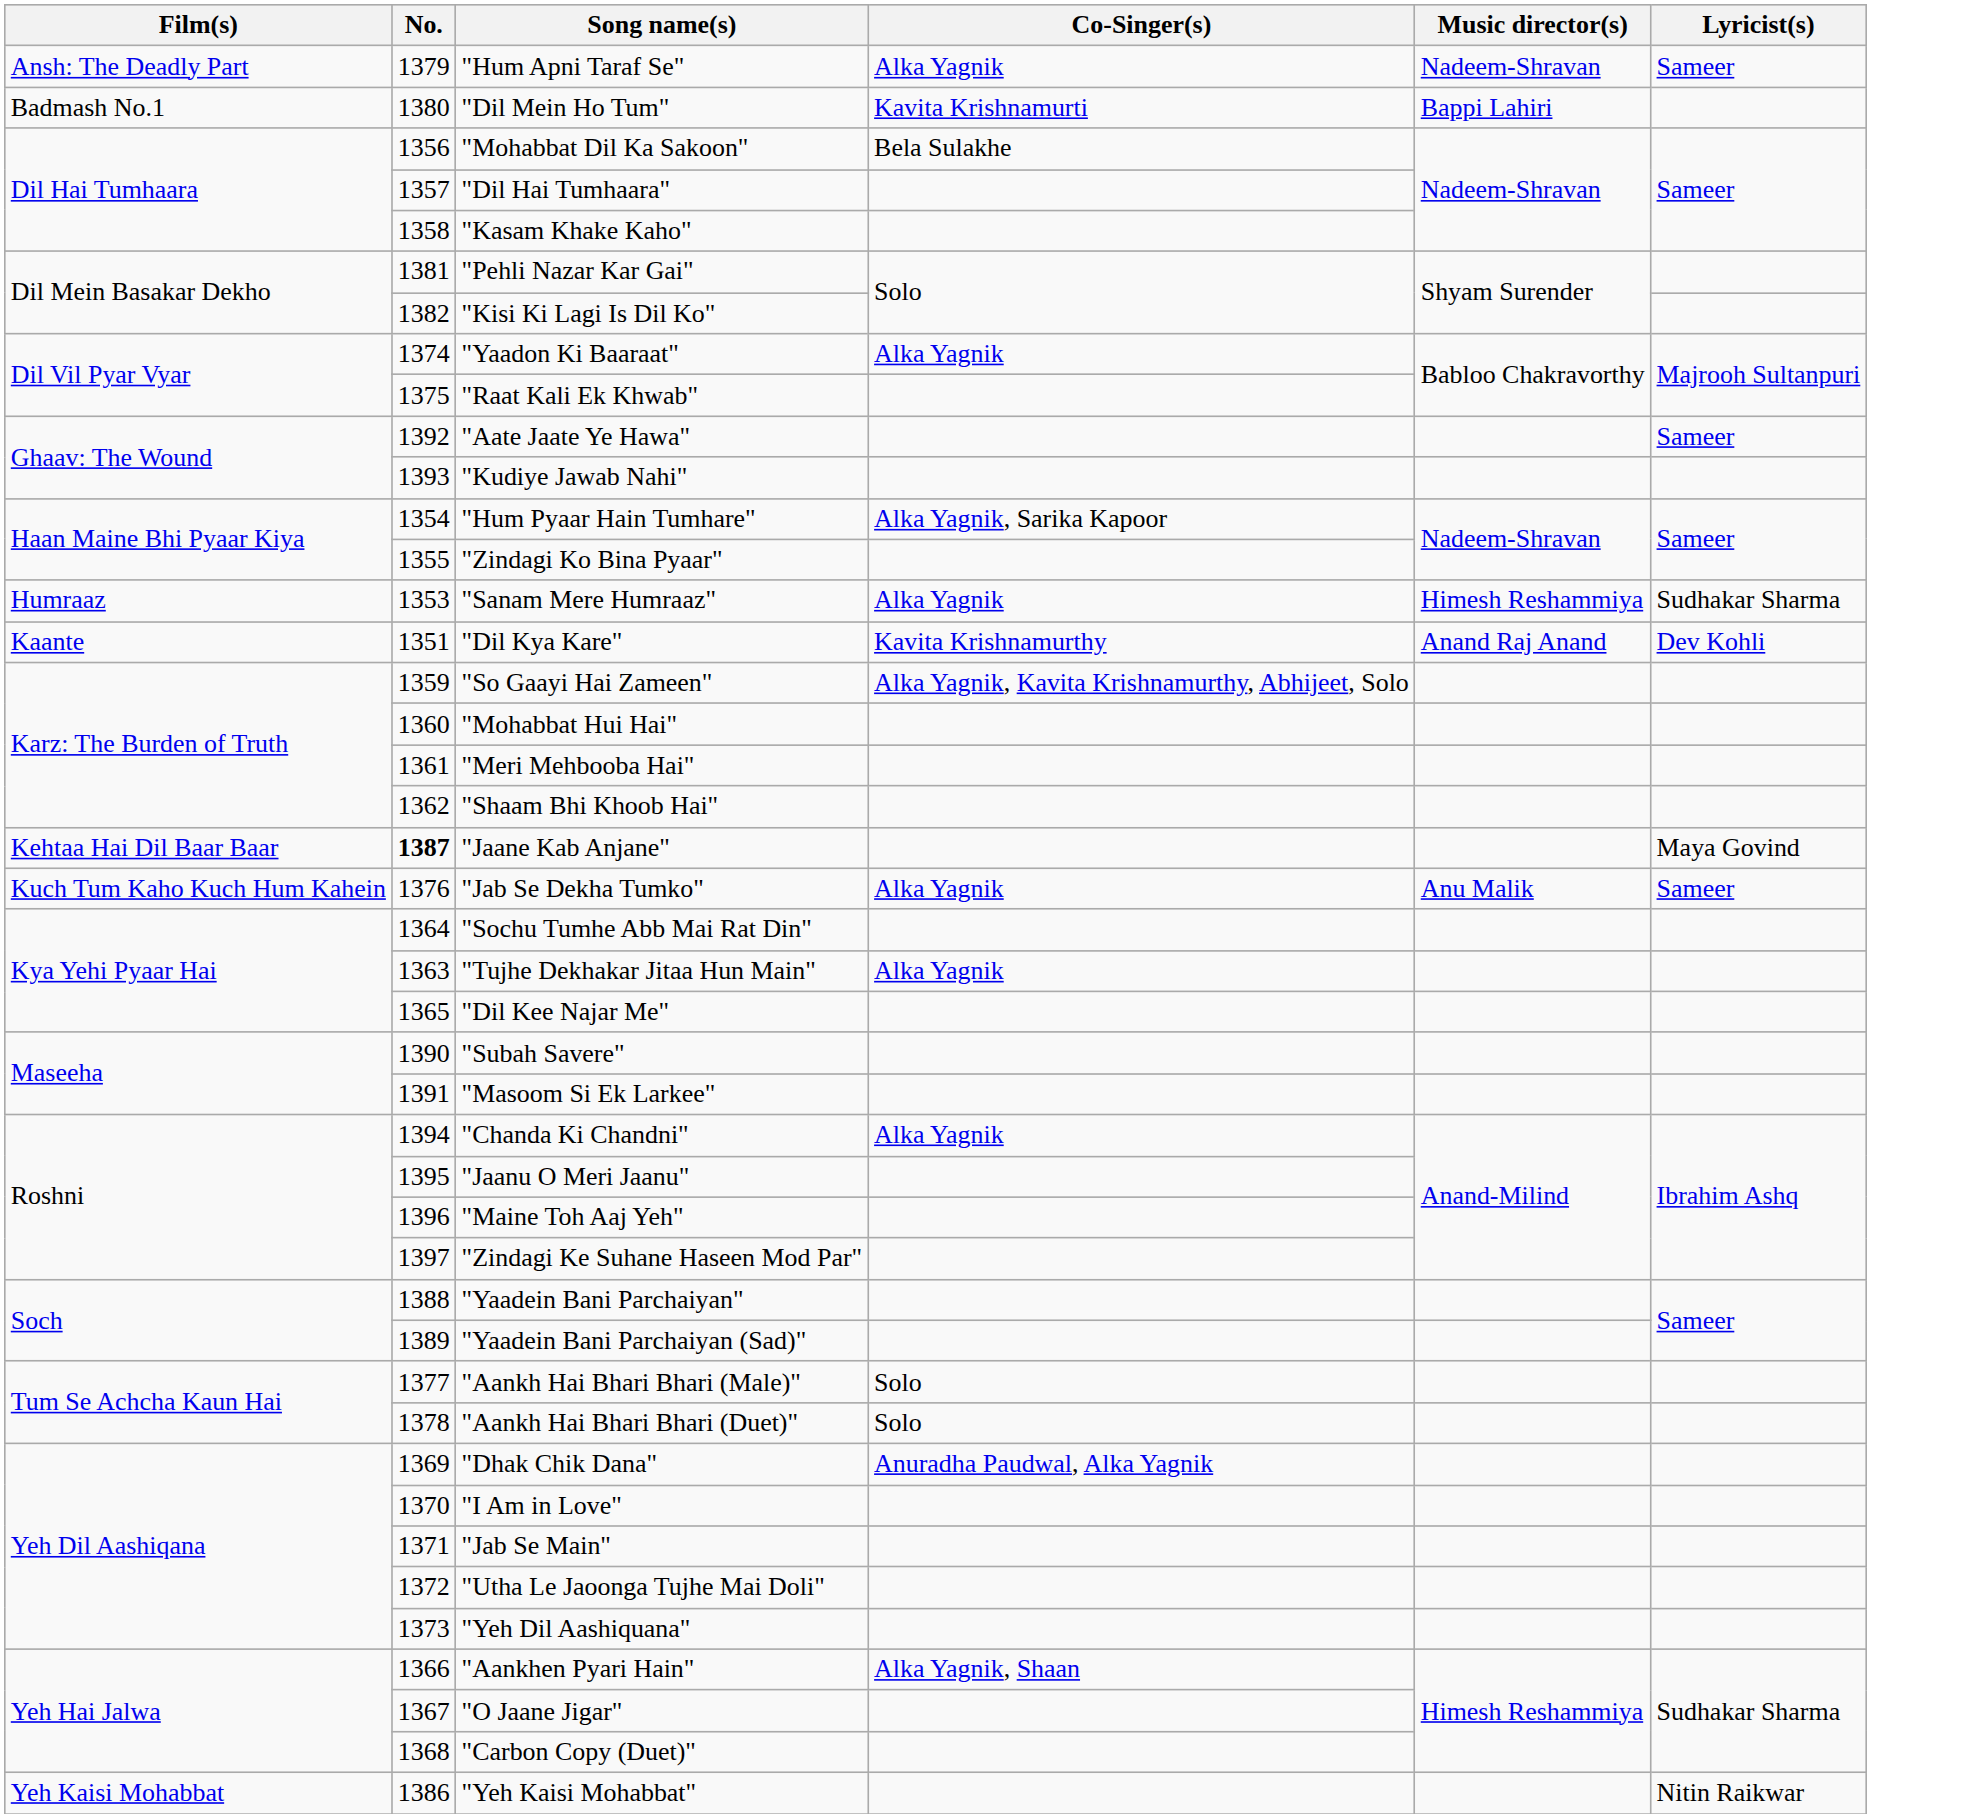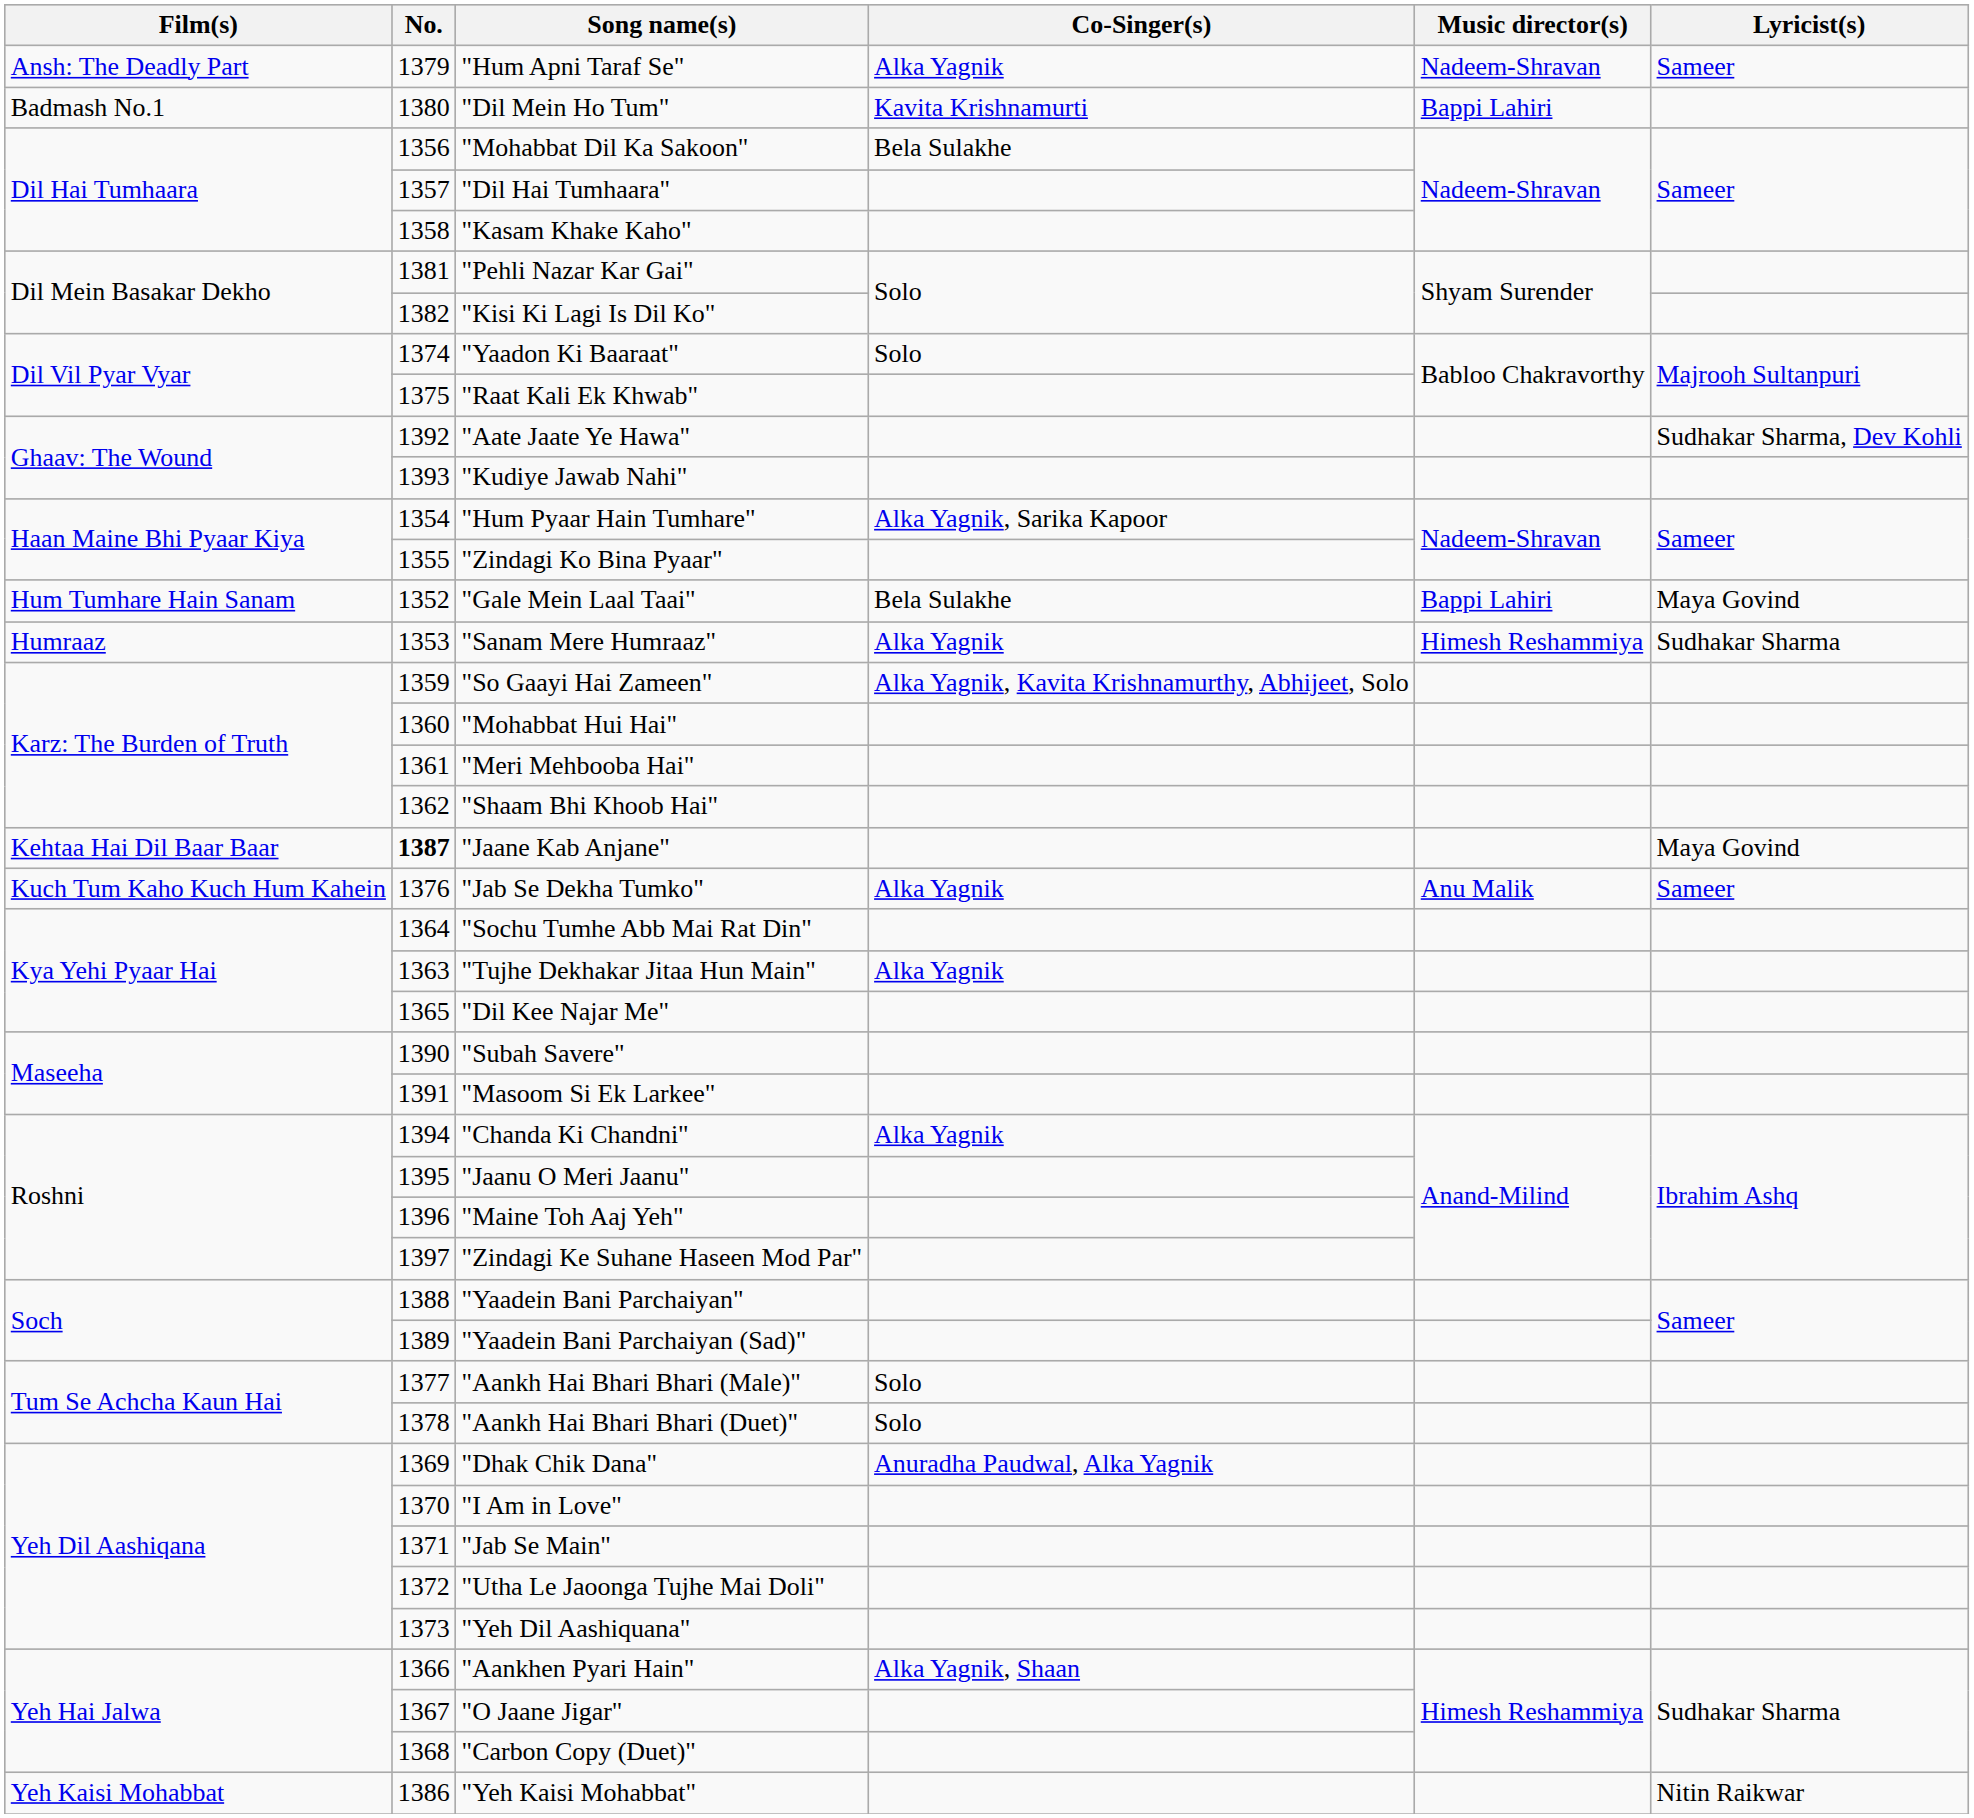"Yaadon Ki Baaraat" | Co-Singer(s): Alka Yagnik -> Solo
"Aate Jaate Ye Hawa" | Lyricist(s): Sameer -> Sudhakar Sharma, Dev Kohli
+ row: Hum Tumhare Hain Sanam | 1352 | "Gale Mein Laal Taai" | Bela Sulakhe | Bappi Lahiri | Maya Govind
- row: Kaante | 1351 | "Dil Kya Kare" | Kavita Krishnamurthy | Anand Raj Anand | Dev Kohli
